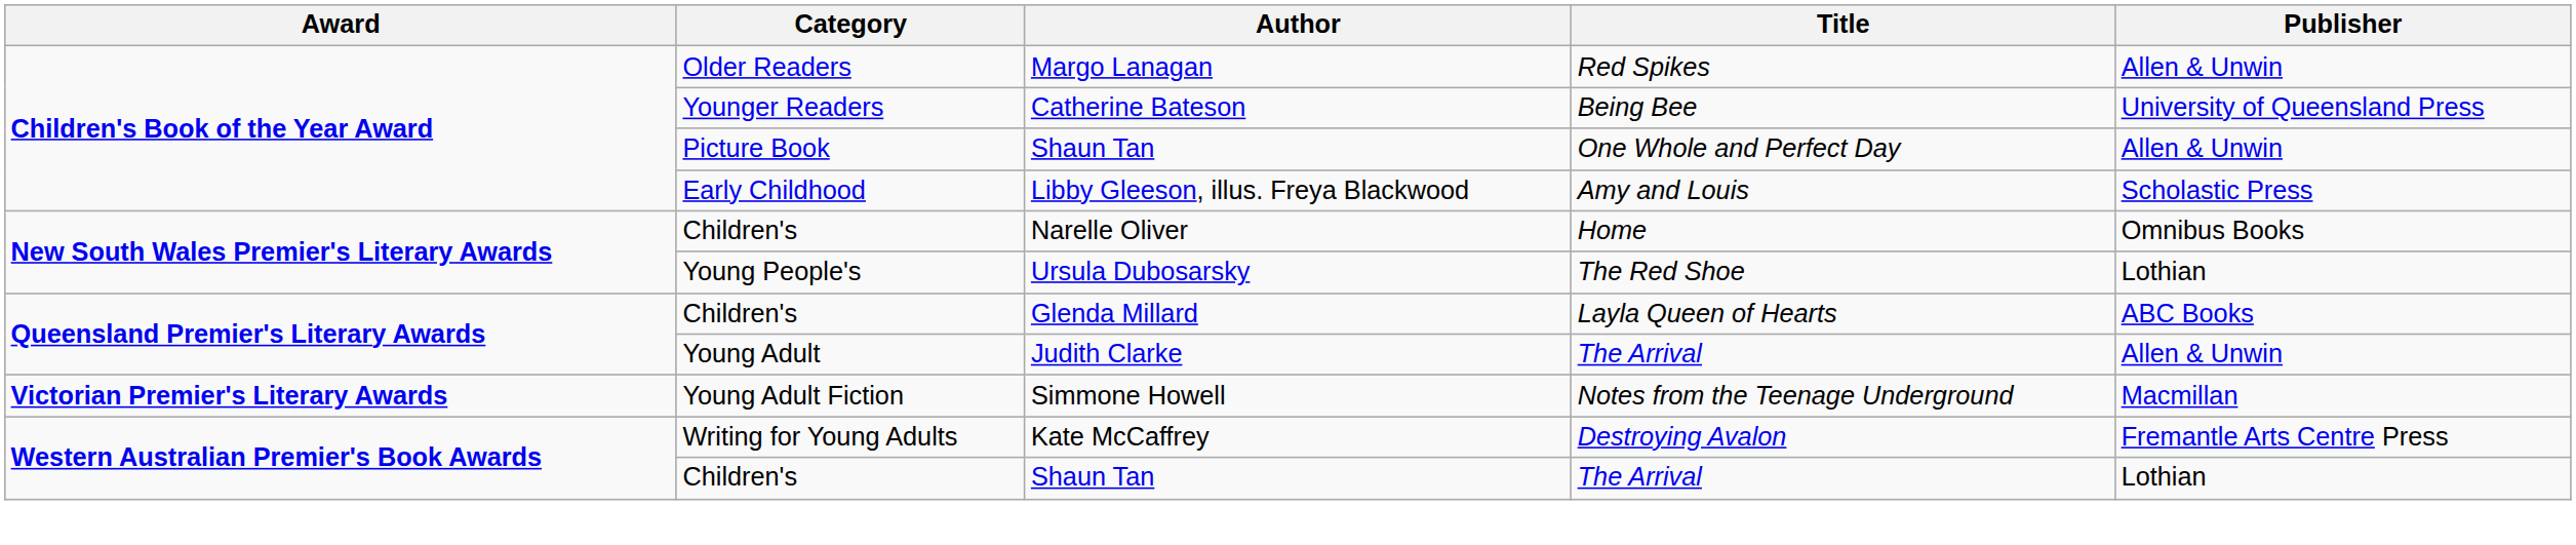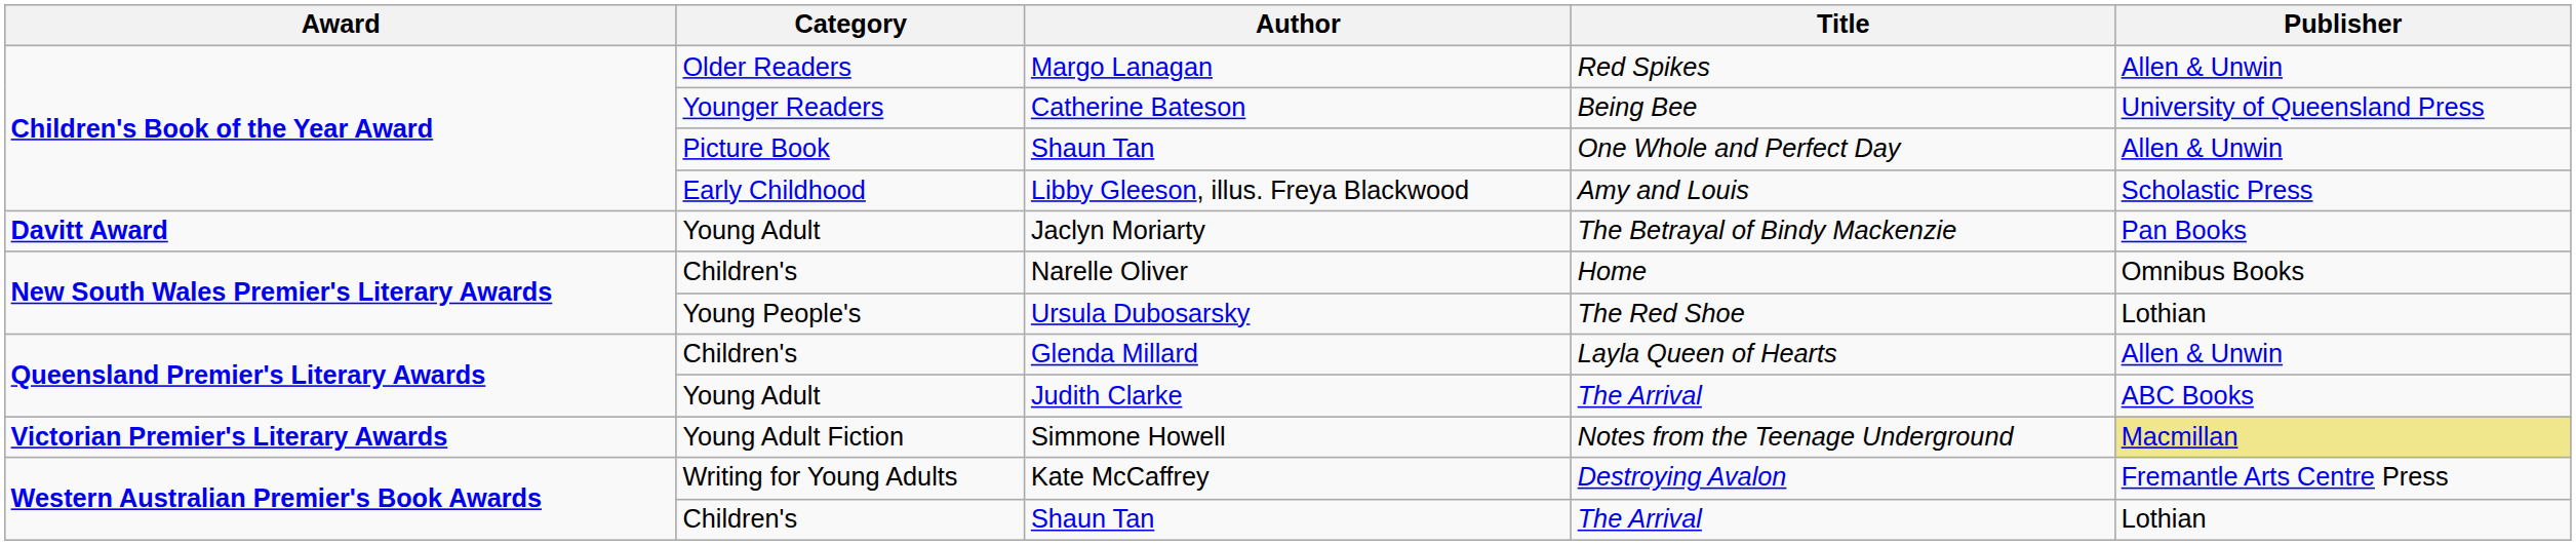+ row: Davitt Award | Young Adult | Jaclyn Moriarty | The Betrayal of Bindy Mackenzie | Pan Books
Glenda Millard | Publisher: ABC Books -> Allen & Unwin
Judith Clarke | Publisher: Allen & Unwin -> ABC Books
Simmone Howell | Publisher: no background -> khaki background
